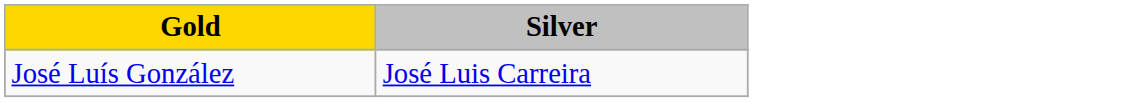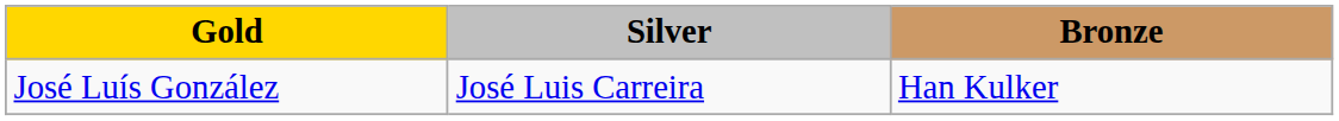+ column: Bronze | Han Kulker
